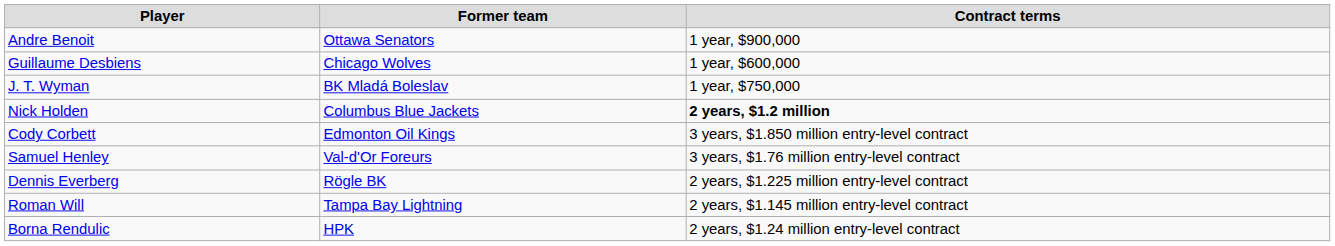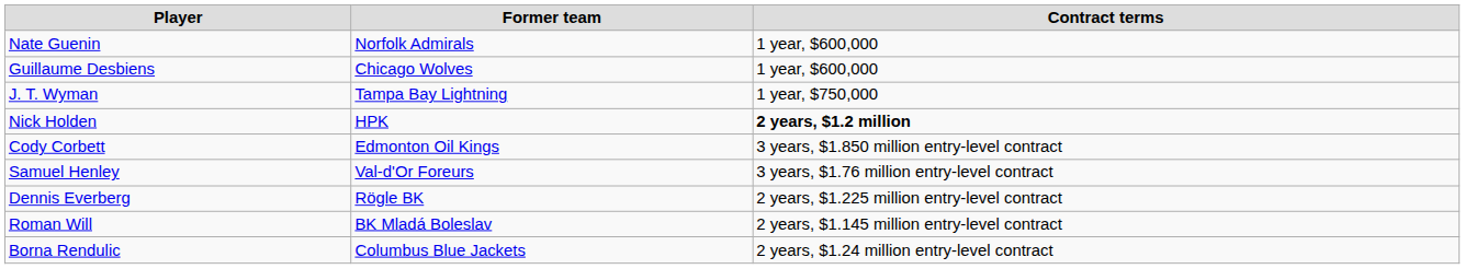- row: Andre Benoit | Ottawa Senators | 1 year, $900,000
+ row: Nate Guenin | Norfolk Admirals | 1 year, $600,000
J. T. Wyman | Former team: BK Mladá Boleslav -> Tampa Bay Lightning
Nick Holden | Former team: Columbus Blue Jackets -> HPK
Roman Will | Former team: Tampa Bay Lightning -> BK Mladá Boleslav
Borna Rendulic | Former team: HPK -> Columbus Blue Jackets
